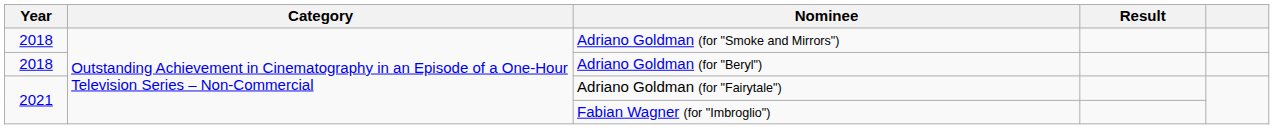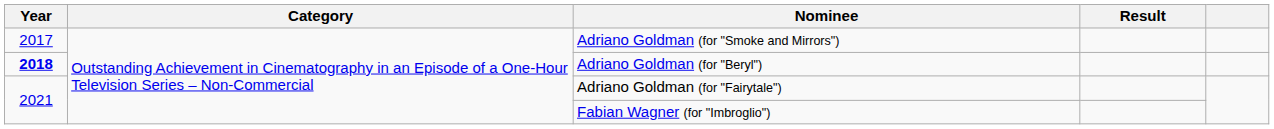Adriano Goldman (for "Smoke and Mirrors") | Year: 2018 -> 2017
Adriano Goldman (for "Beryl") | Year: normal -> bold
